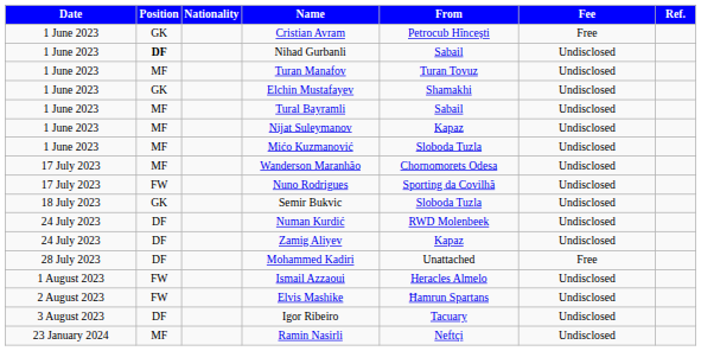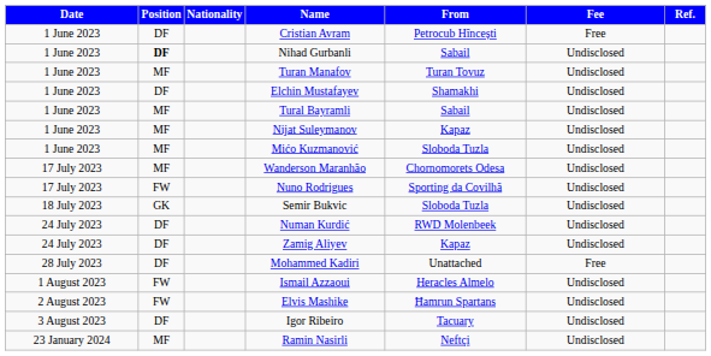Cristian Avram | Position: GK -> DF
Elchin Mustafayev | Position: GK -> DF
